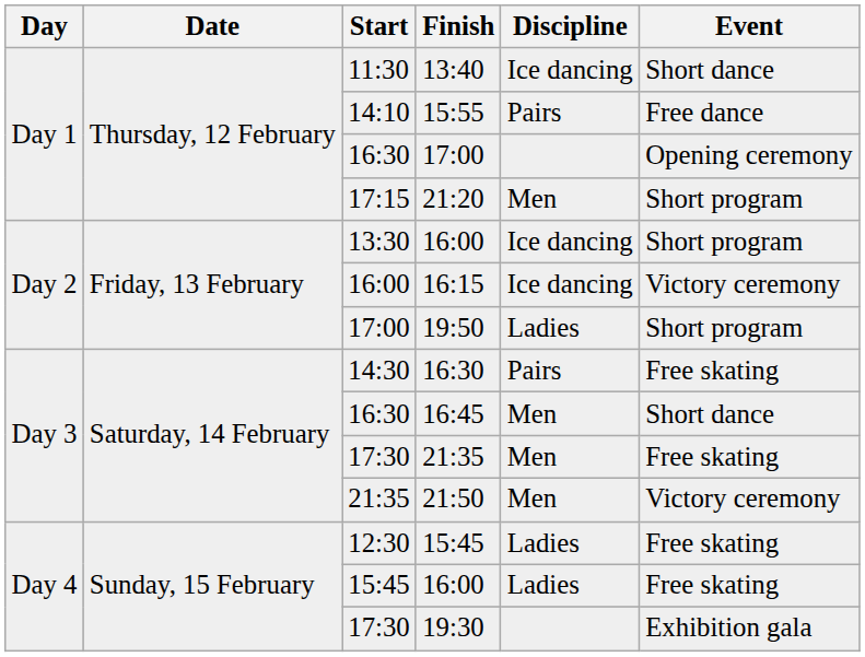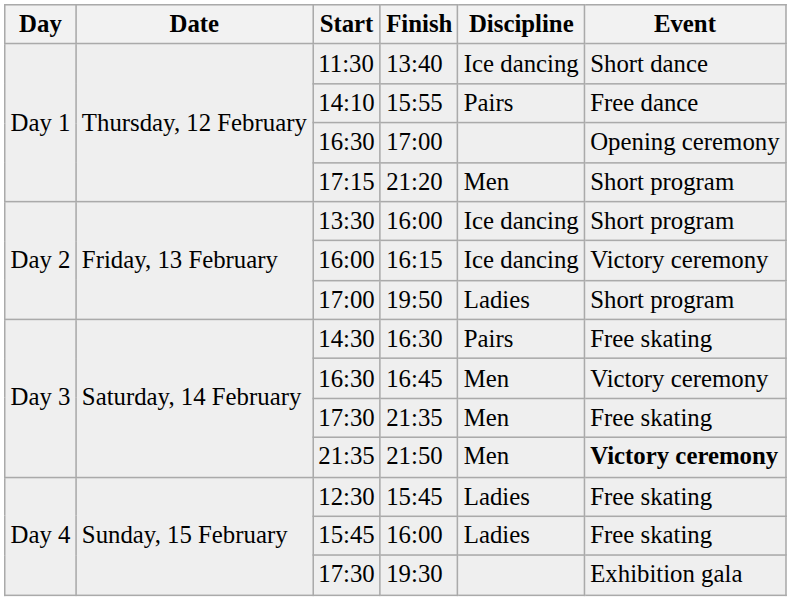16:45 | Event: Short dance -> Victory ceremony
21:50 | Event: normal -> bold
